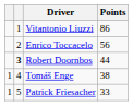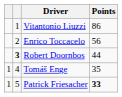Tomáš Enge | Points: 38 -> 35
Patrick Friesacher | Points: normal -> bold
